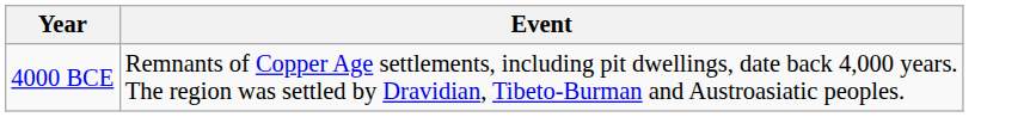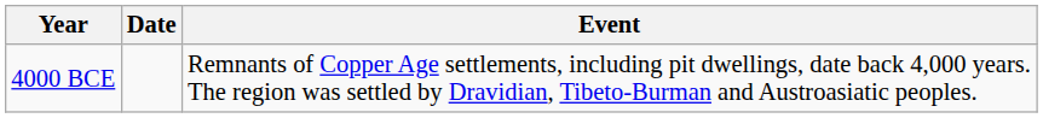+ column: Date
